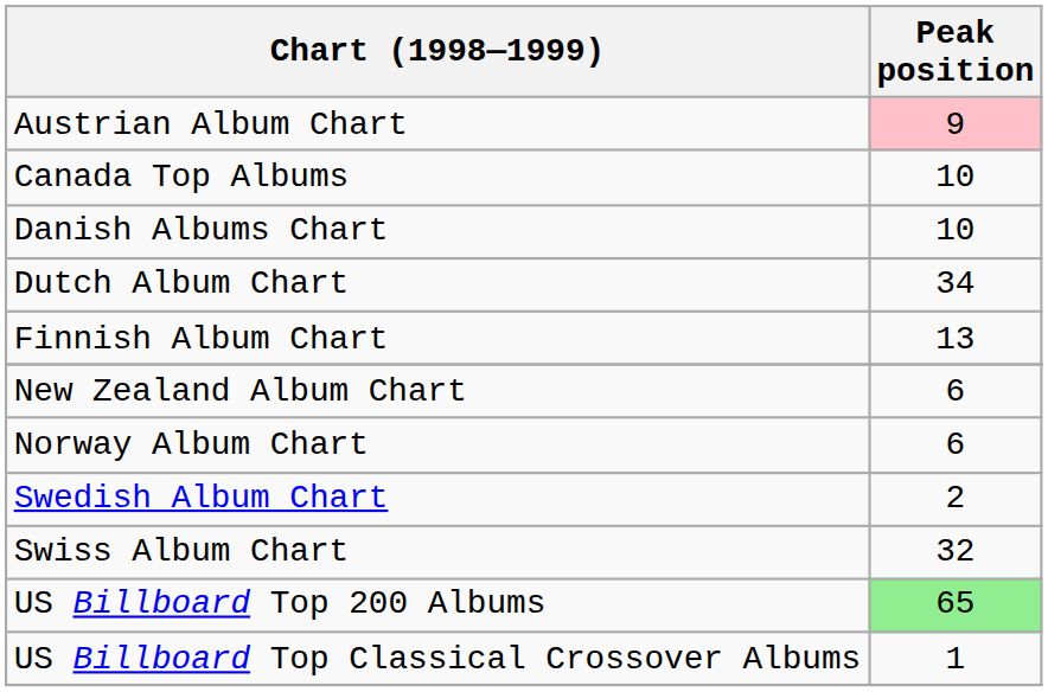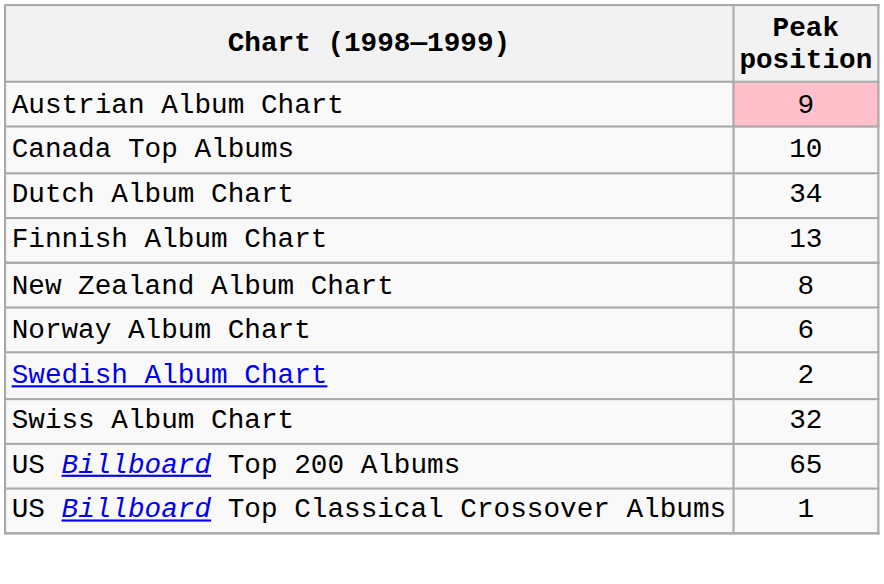- row: Danish Albums Chart | 10
New Zealand Album Chart | Peak position: 6 -> 8
US Billboard Top 200 Albums | Peak position: lightgreen background -> no background
